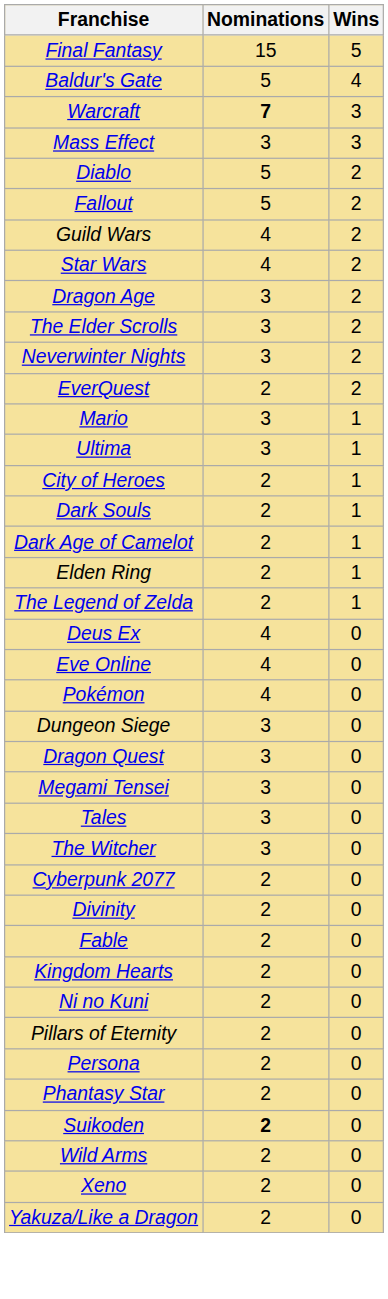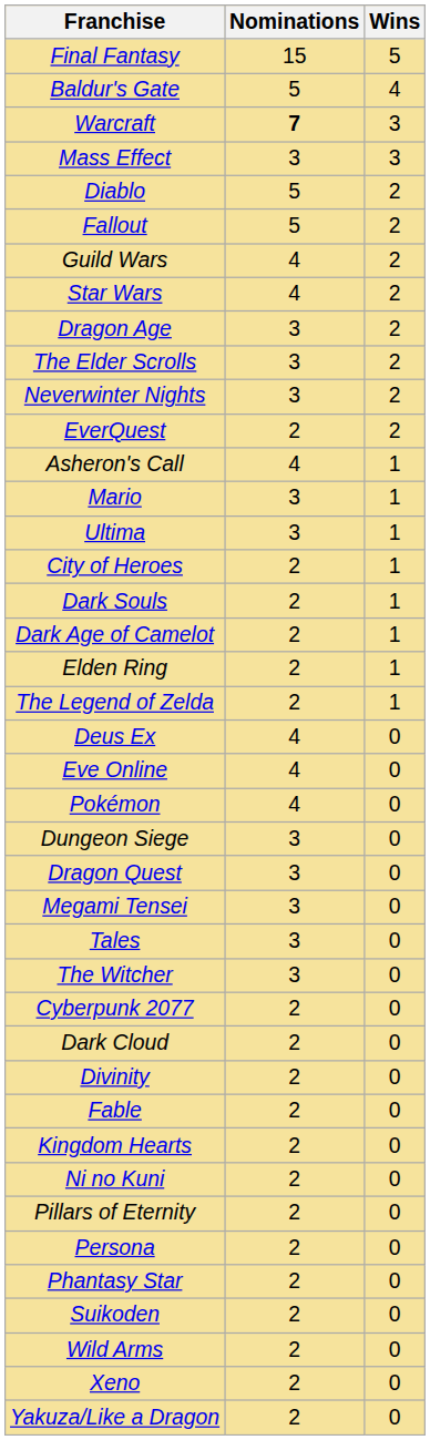+ row: Asheron's Call | 4 | 1
+ row: Dark Cloud | 2 | 0
Suikoden | Nominations: bold -> normal
